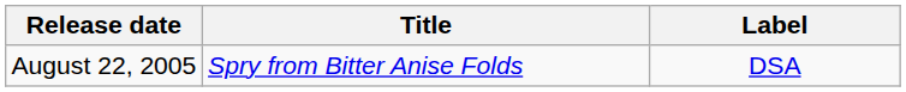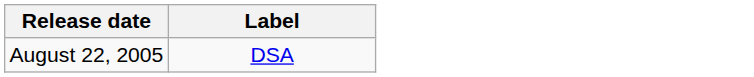- column: Title | Spry from Bitter Anise Folds
